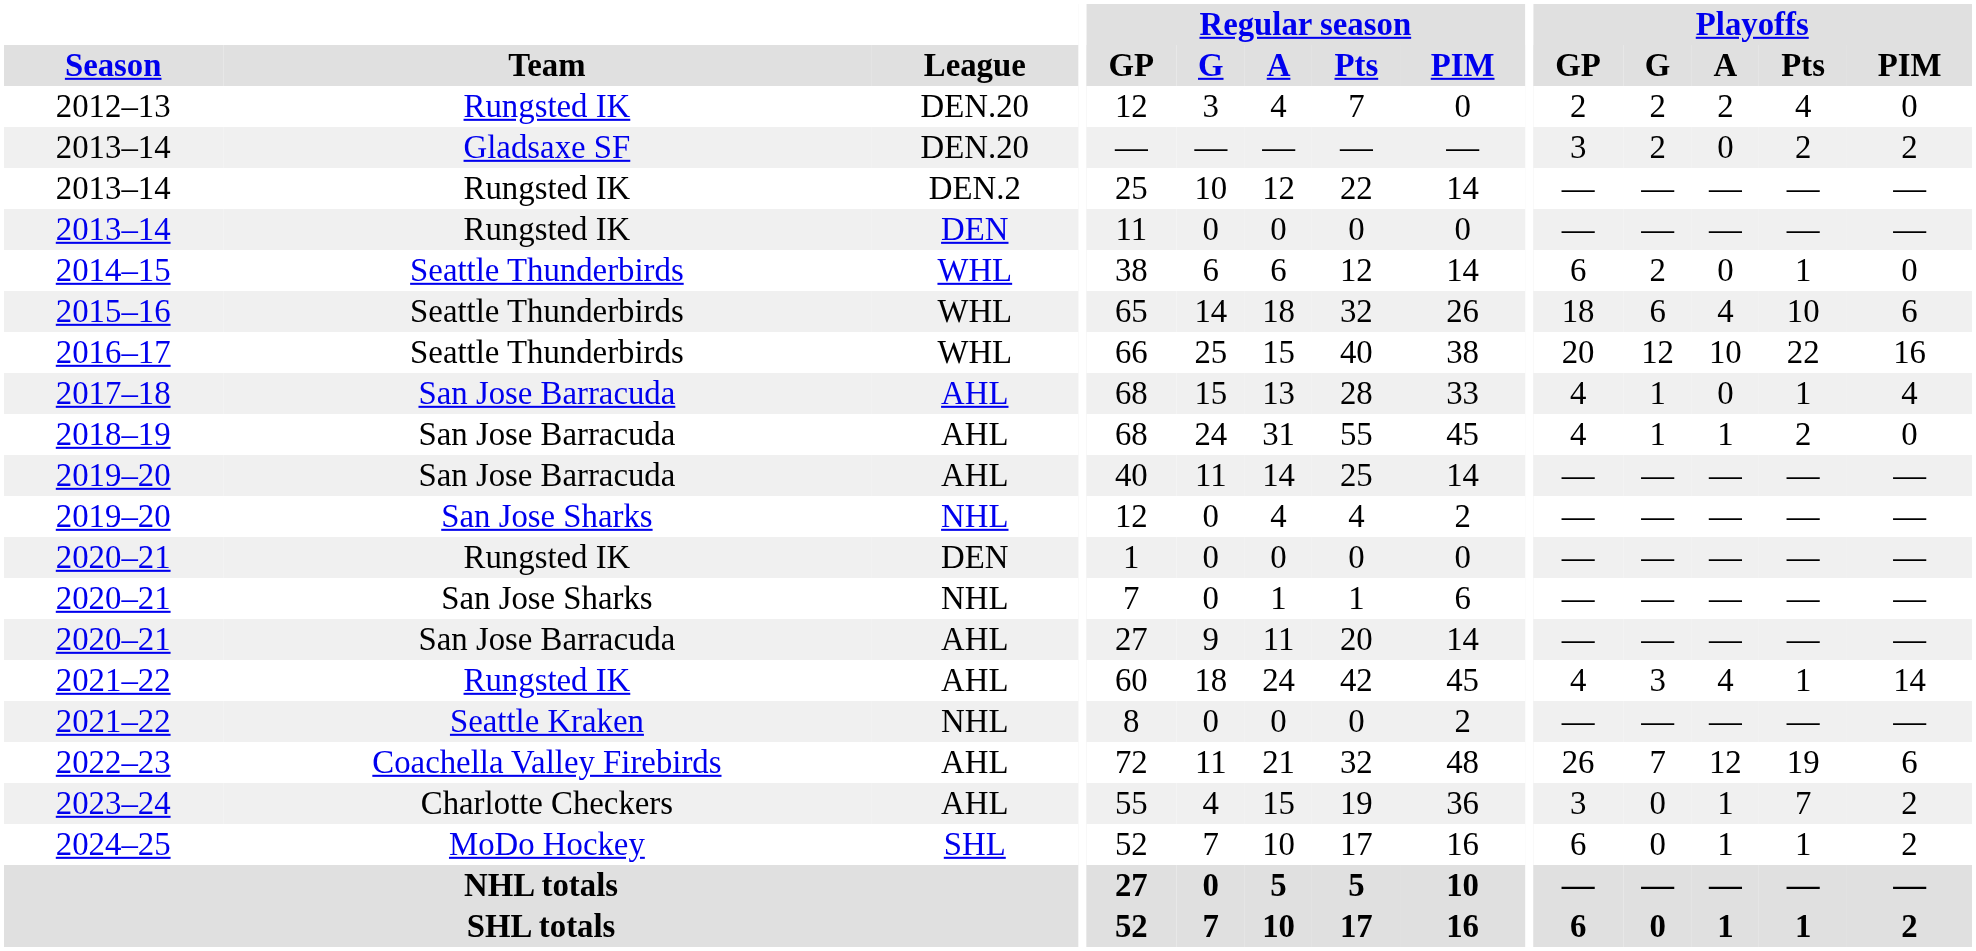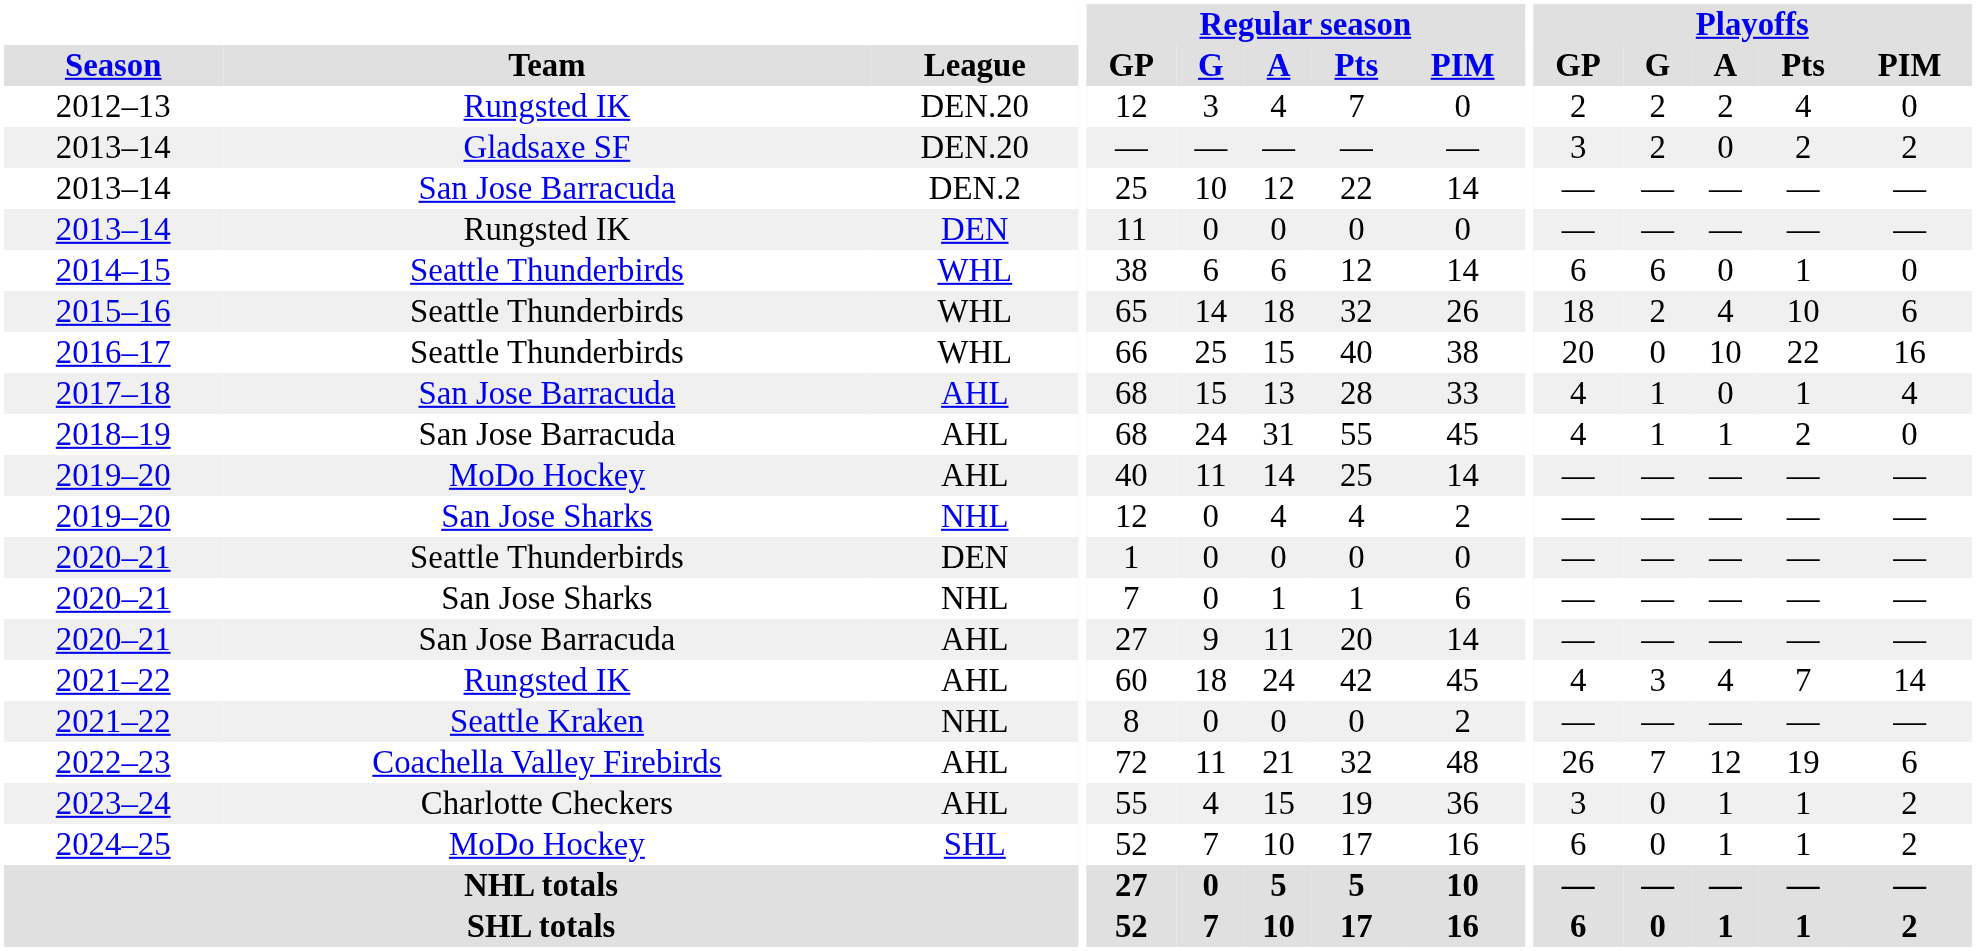2013–14 / DEN.2 | Team: Rungsted IK -> San Jose Barracuda
2014–15 | Playoffs / G: 2 -> 6
2015–16 | Playoffs / G: 6 -> 2
2016–17 | Playoffs / G: 12 -> 0
2019–20 / AHL | Team: San Jose Barracuda -> MoDo Hockey
2020–21 / DEN | Team: Rungsted IK -> Seattle Thunderbirds
2021–22 / AHL | Playoffs / Pts: 1 -> 7
2023–24 | Playoffs / Pts: 7 -> 1
